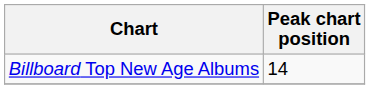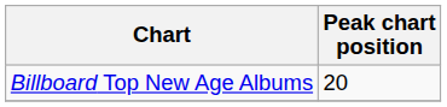Billboard Top New Age Albums | Peak chart position: 14 -> 20
